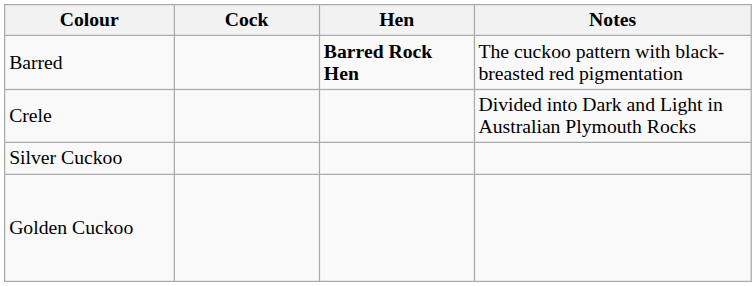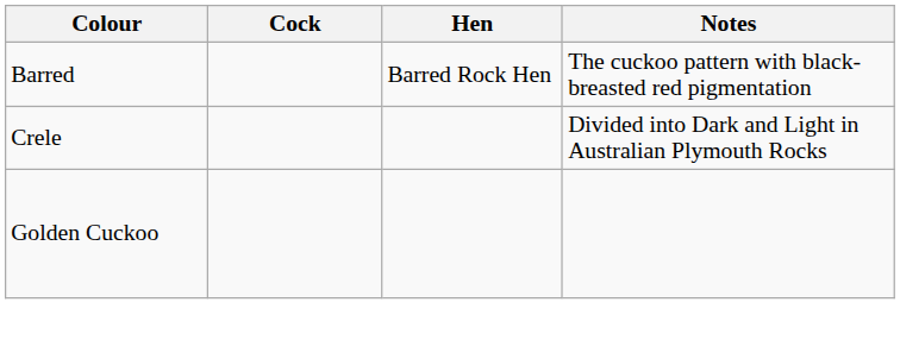Barred | Hen: bold -> normal
- row: Silver Cuckoo
